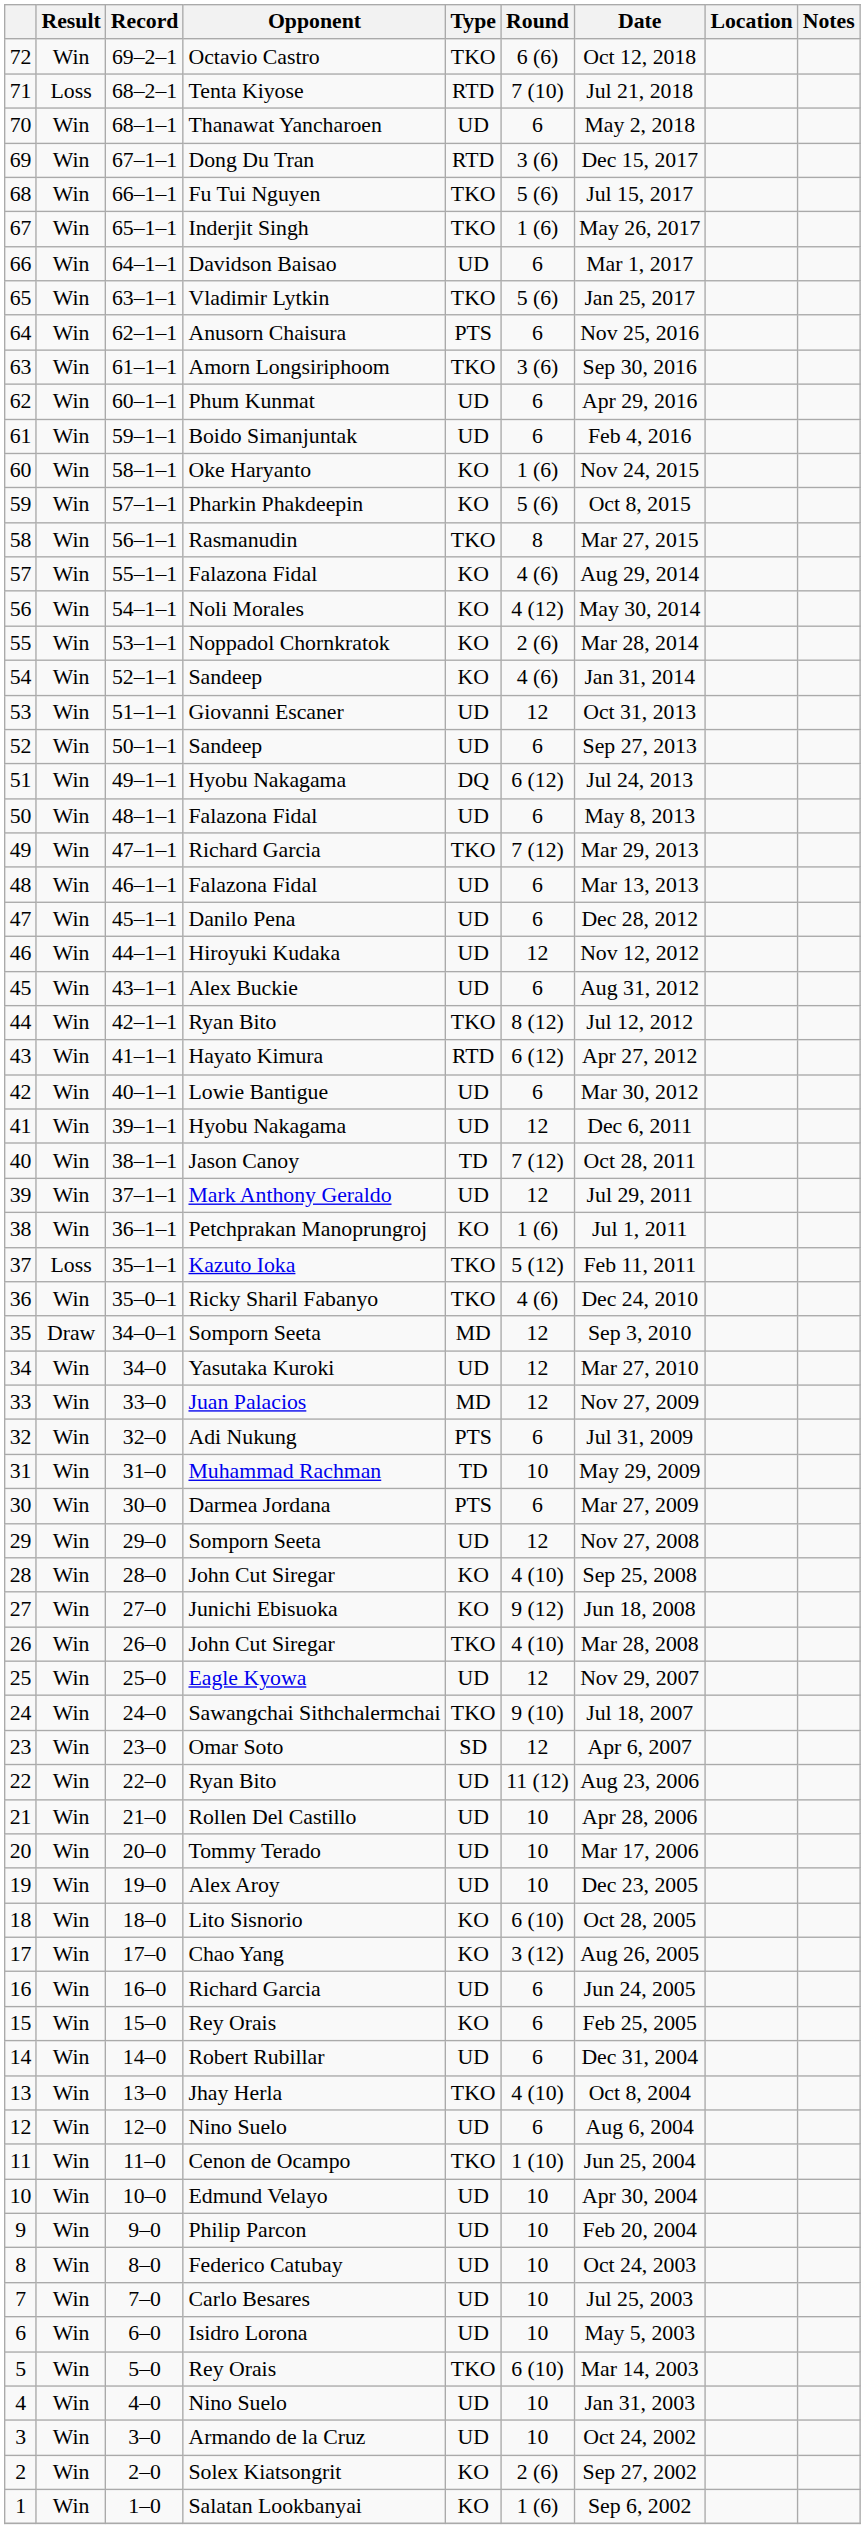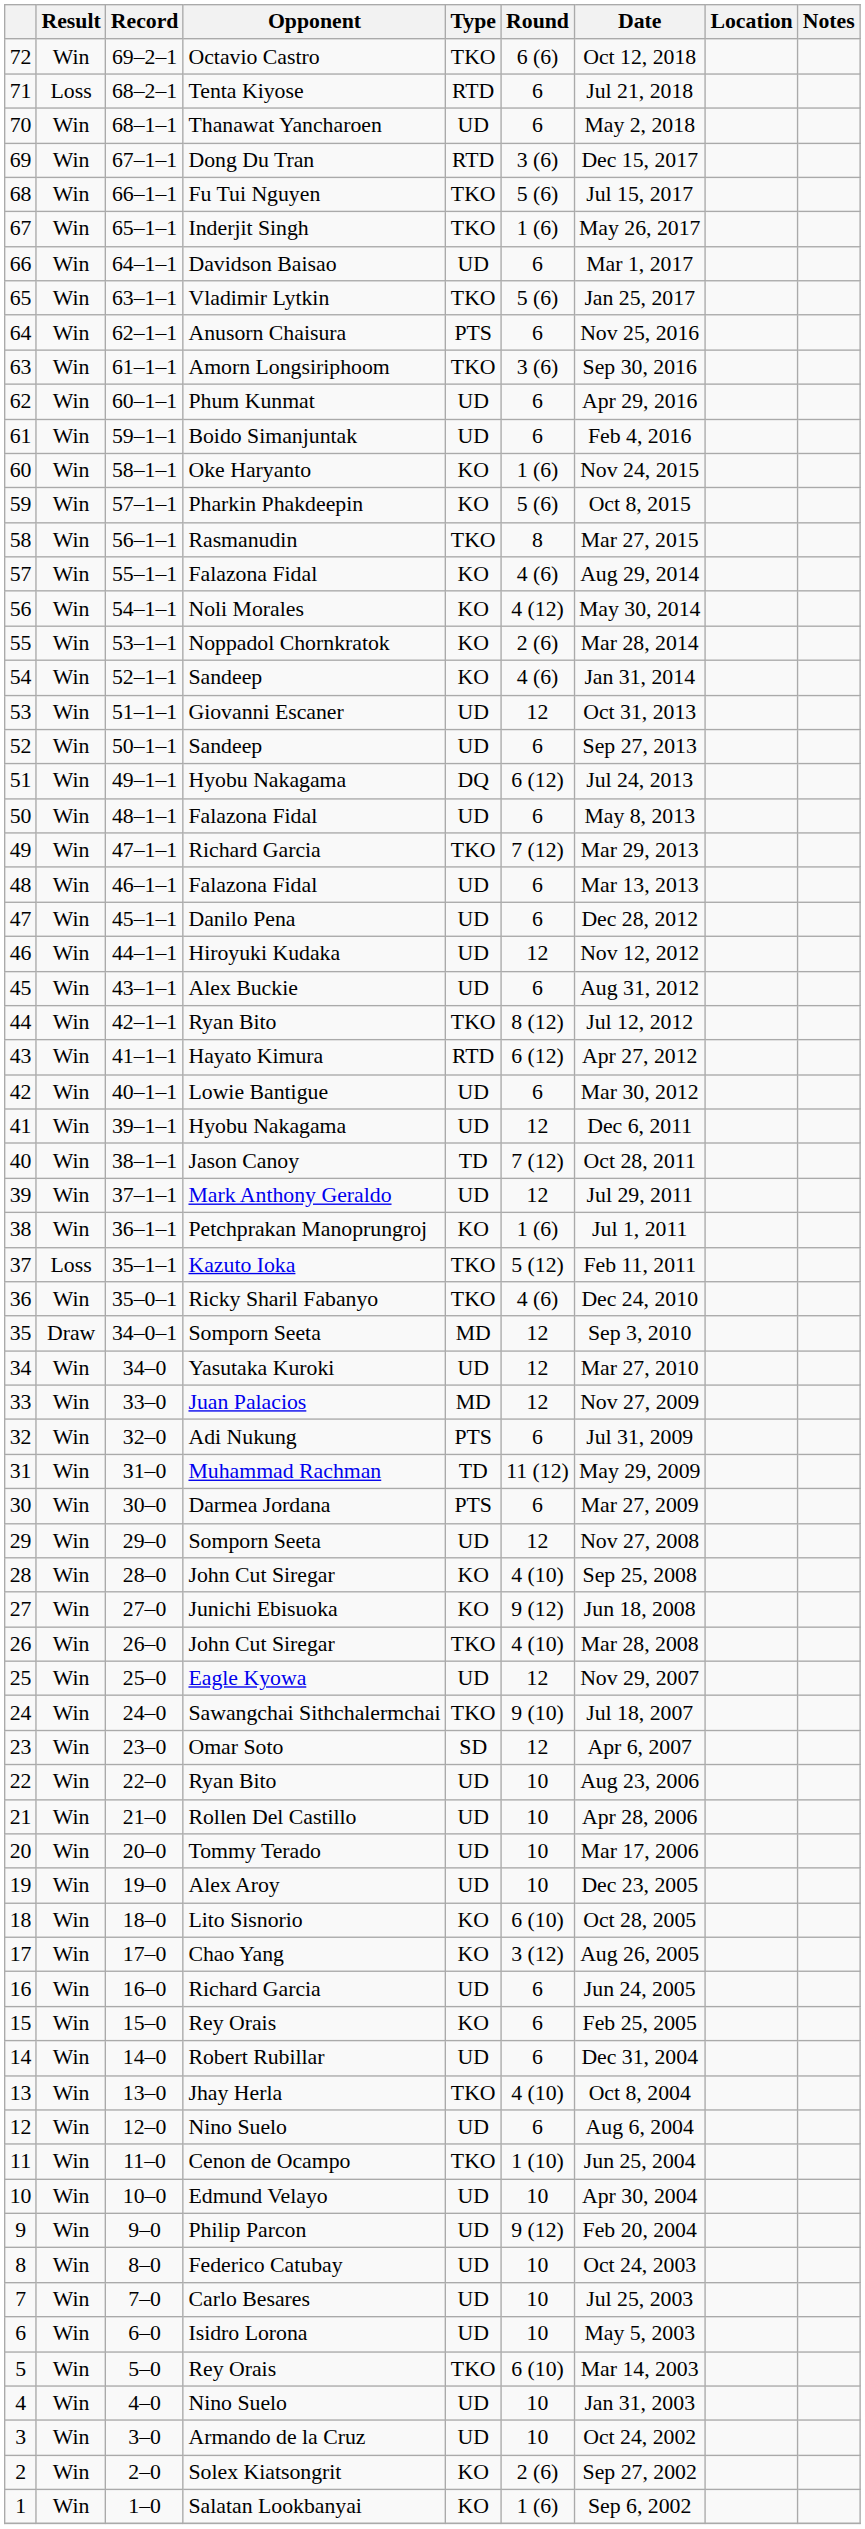71 | Round: 7 (10) -> 6
31 | Round: 10 -> 11 (12)
22 | Round: 11 (12) -> 10
9 | Round: 10 -> 9 (12)
